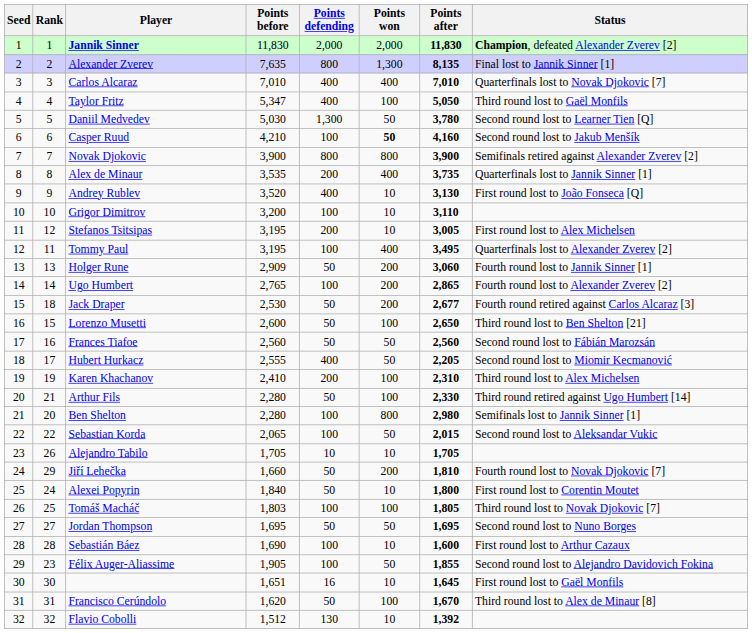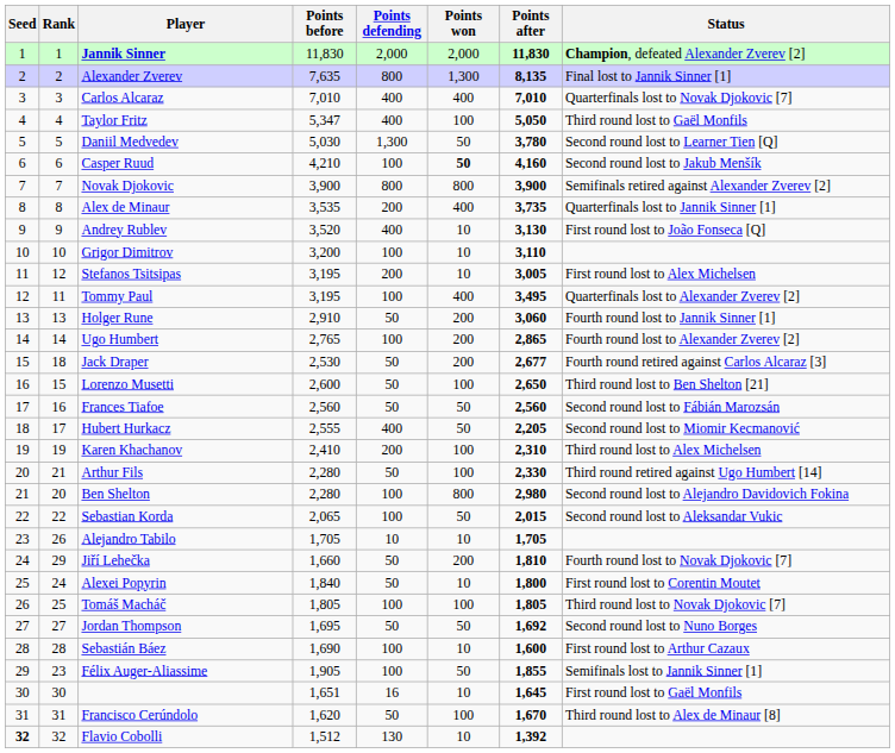Holger Rune | Points before: 2,909 -> 2,910
Ben Shelton | Status: Semifinals lost to Jannik Sinner [1] -> Second round lost to Alejandro Davidovich Fokina
Tomáš Macháč | Points before: 1,803 -> 1,805
Jordan Thompson | Points after: 1,695 -> 1,692
Félix Auger-Aliassime | Status: Second round lost to Alejandro Davidovich Fokina -> Semifinals lost to Jannik Sinner [1]
Flavio Cobolli | Seed: normal -> bold
